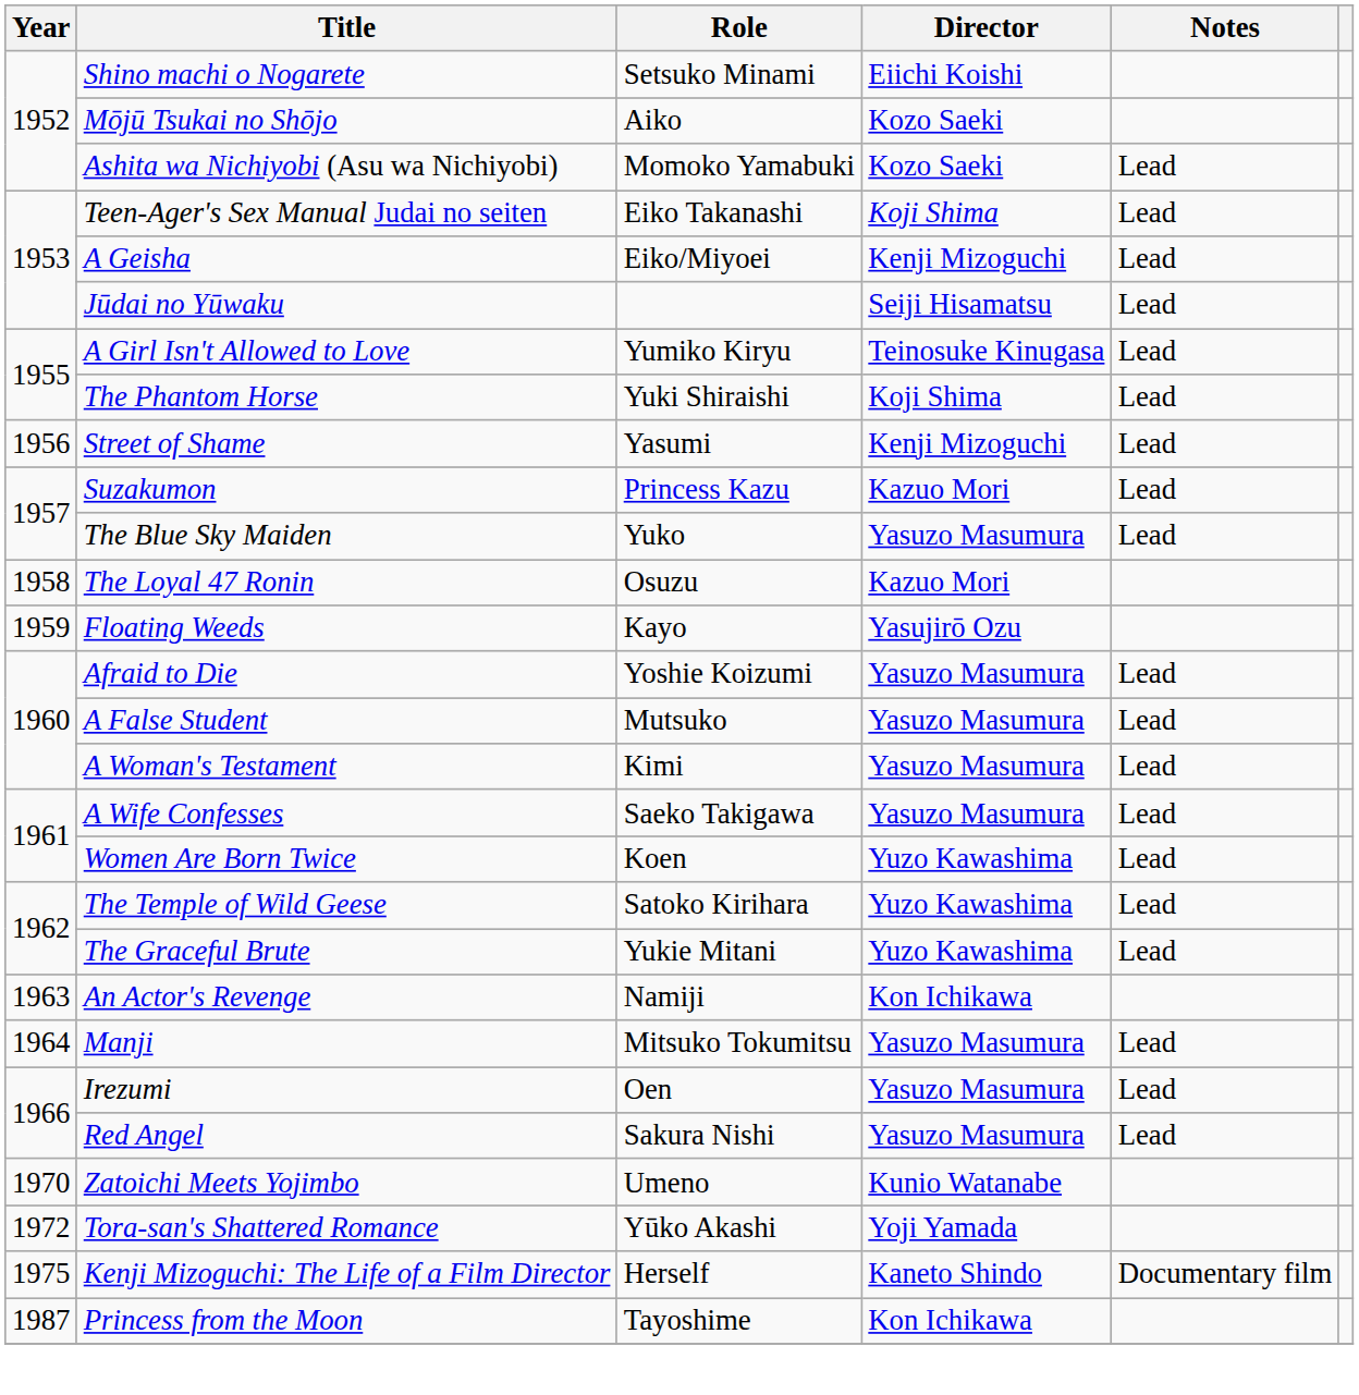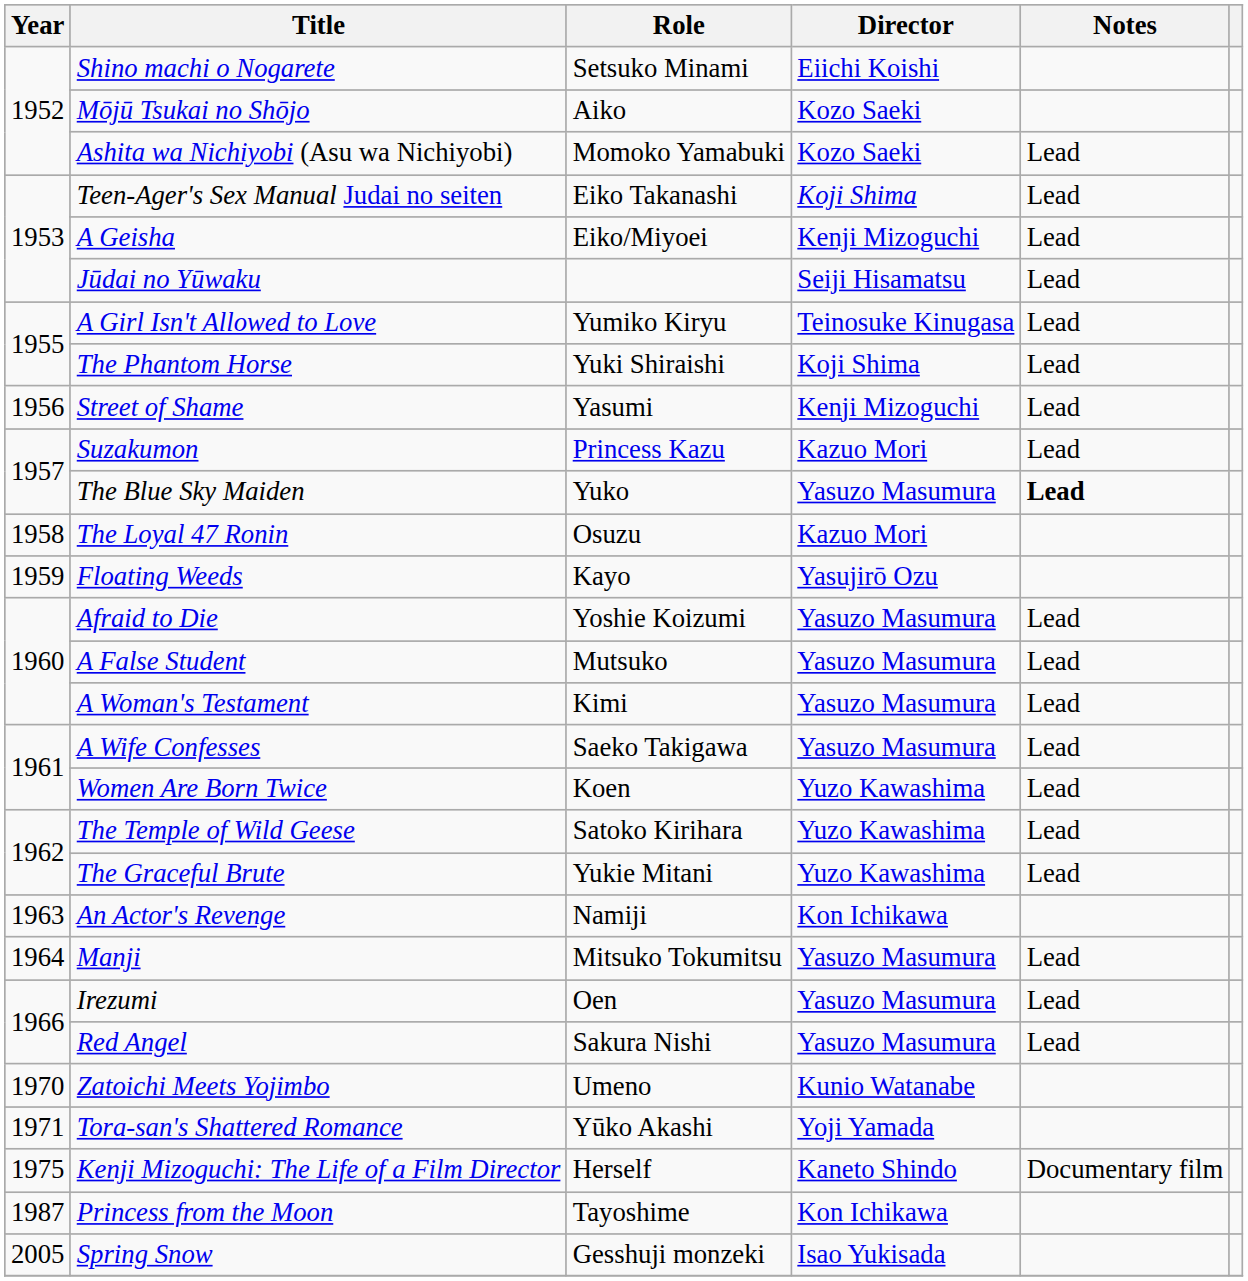The Blue Sky Maiden | Notes: normal -> bold
Tora-san's Shattered Romance | Year: 1972 -> 1971
+ row: 2005 | Spring Snow | Gesshuji monzeki | Isao Yukisada
